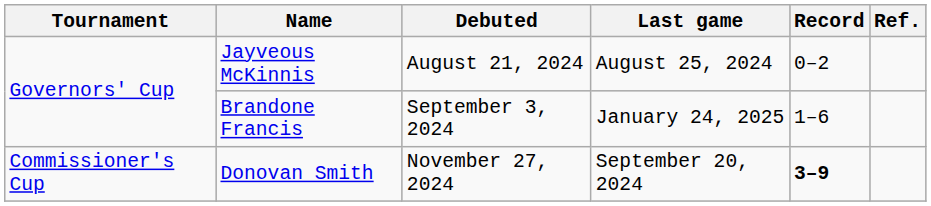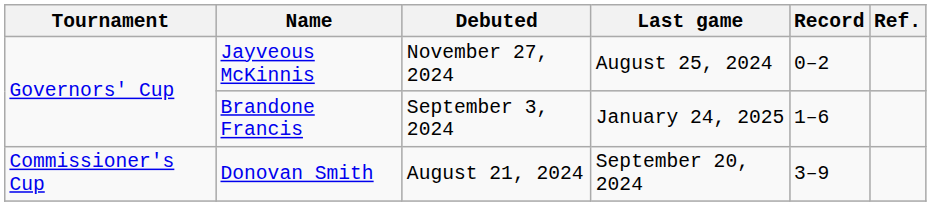Jayveous McKinnis | Debuted: August 21, 2024 -> November 27, 2024
Donovan Smith | Debuted: November 27, 2024 -> August 21, 2024
Donovan Smith | Record: bold -> normal
